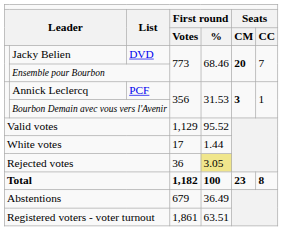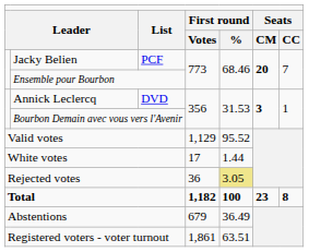Jacky Belien | column 3: DVD -> PCF
Annick Leclercq | column 3: PCF -> DVD
